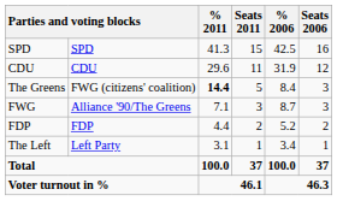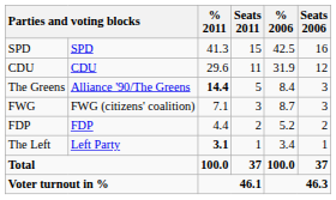The Greens | column 2: FWG (citizens' coalition) -> Alliance '90/The Greens
FWG | column 2: Alliance '90/The Greens -> FWG (citizens' coalition)
The Left | % 2011: normal -> bold
